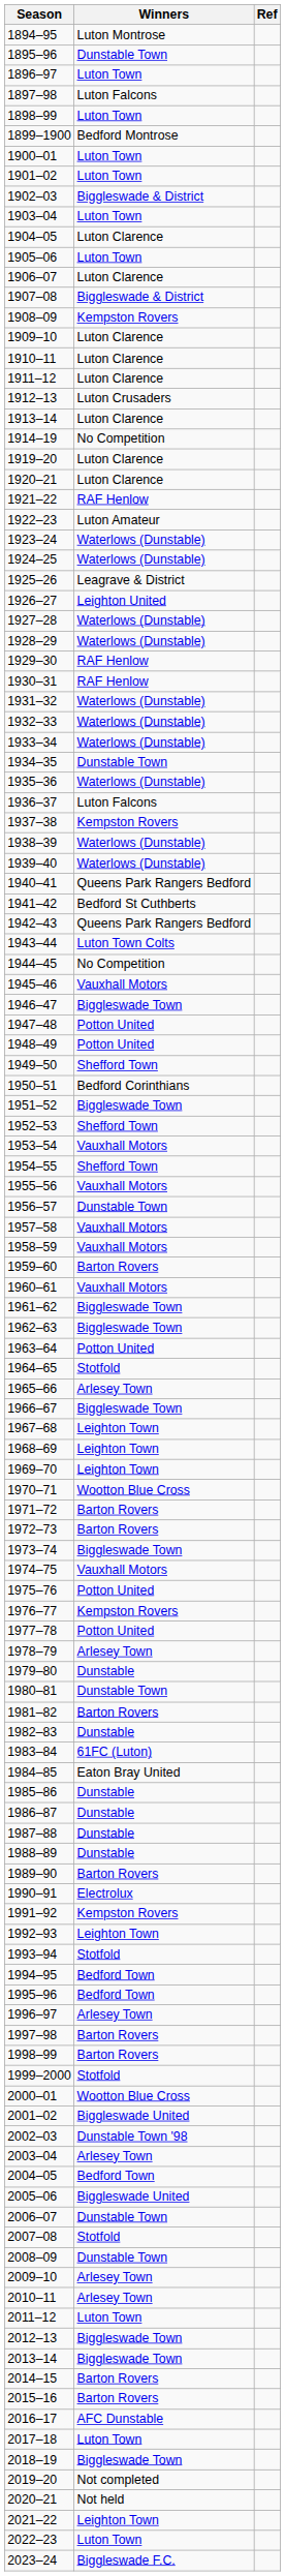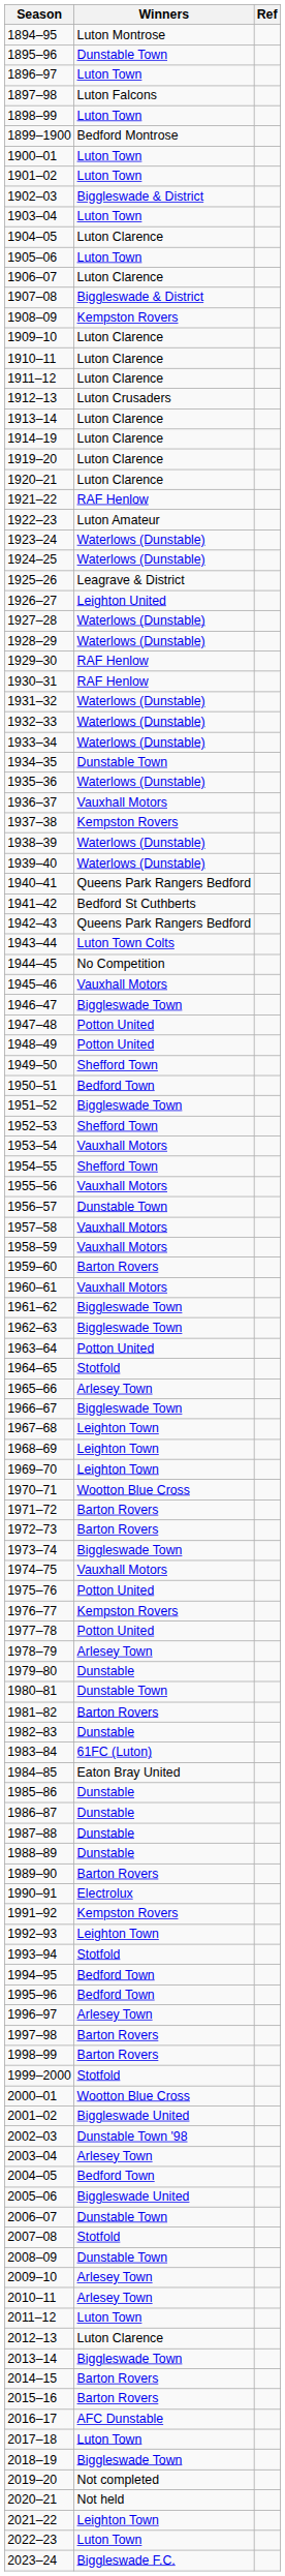1914–19 | Winners: No Competition -> Luton Clarence
1936–37 | Winners: Luton Falcons -> Vauxhall Motors
1950–51 | Winners: Bedford Corinthians -> Bedford Town
2012–13 | Winners: Biggleswade Town -> Luton Clarence
